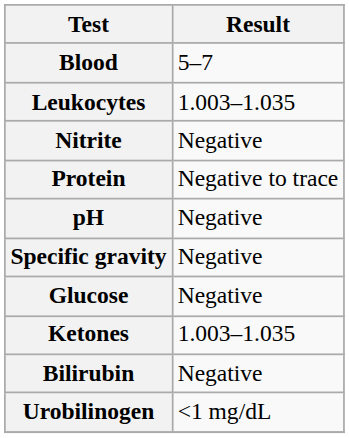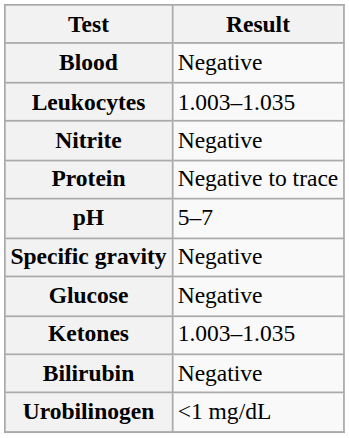Blood | Result: 5–7 -> Negative
pH | Result: Negative -> 5–7
